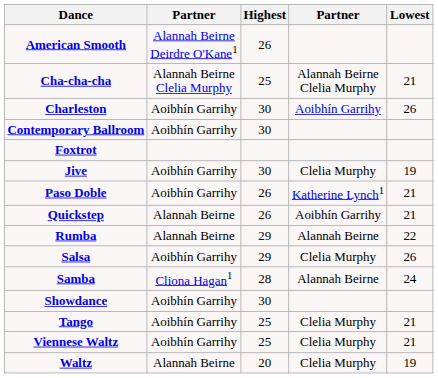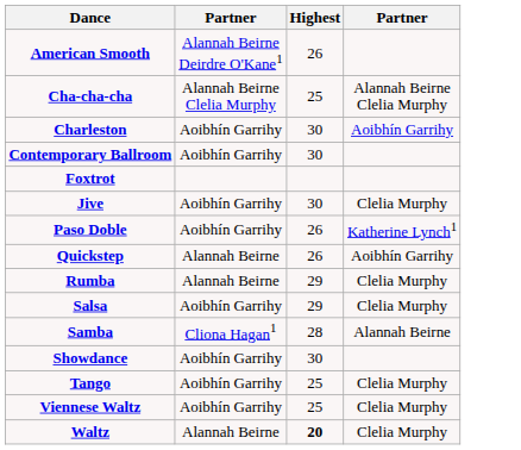- column: Lowest | 21 | 26 | 19 | 21 | 21 | 22 | 26 | 24 | 21 | 21 | 19
Rumba | column 4: Alannah Beirne -> Clelia Murphy
Waltz | Highest: normal -> bold
